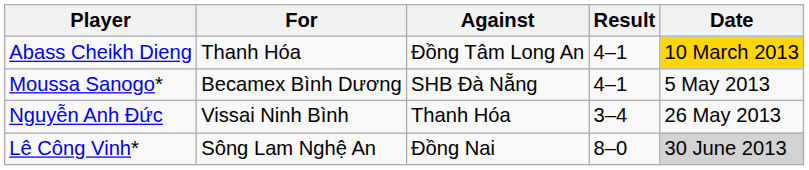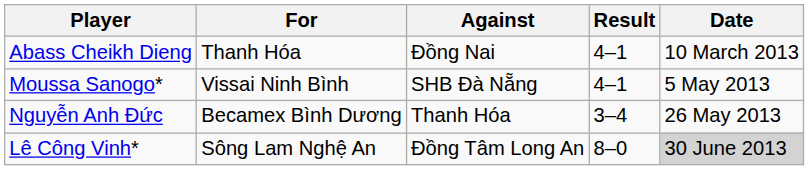Abass Cheikh Dieng | Against: Đồng Tâm Long An -> Đồng Nai
Abass Cheikh Dieng | Date: gold background -> no background
Moussa Sanogo* | For: Becamex Bình Dương -> Vissai Ninh Bình
Nguyễn Anh Đức | For: Vissai Ninh Bình -> Becamex Bình Dương
Lê Công Vinh* | Against: Đồng Nai -> Đồng Tâm Long An
